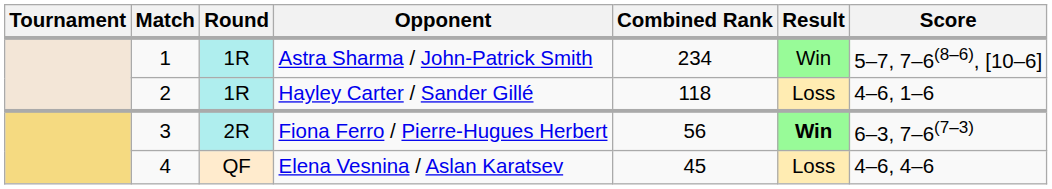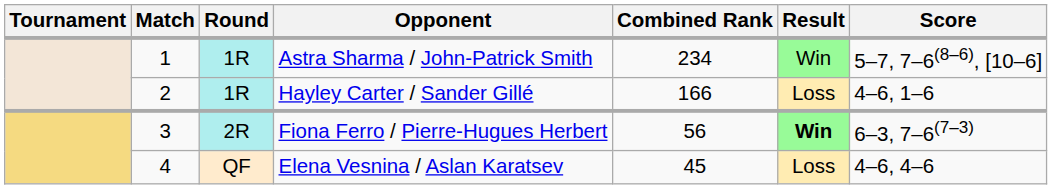Hayley Carter / Sander Gillé | Combined Rank: 118 -> 166
